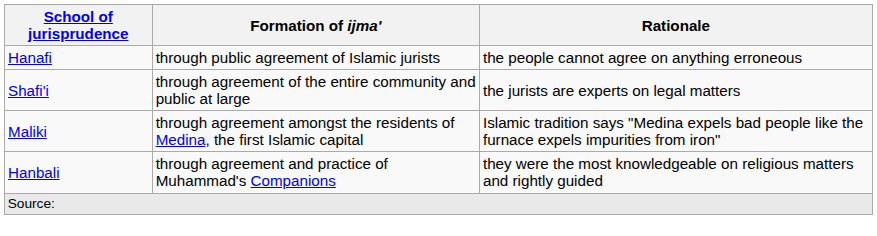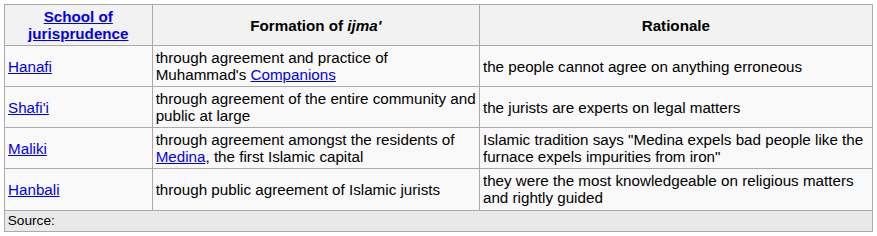Hanafi | Formation of ijma': through public agreement of Islamic jurists -> through agreement and practice of Muhammad's Companions
Hanbali | Formation of ijma': through agreement and practice of Muhammad's Companions -> through public agreement of Islamic jurists
